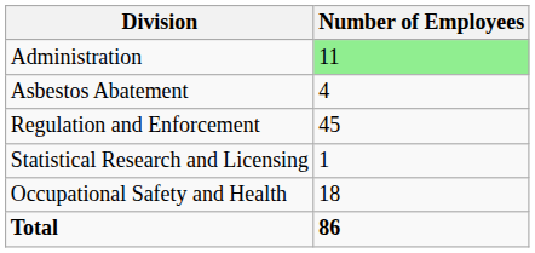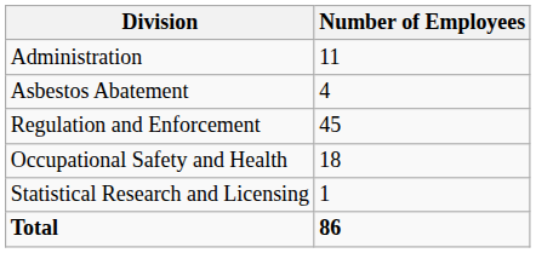Administration | Number of Employees: lightgreen background -> no background
rows swapped: Statistical Research and Licensing <-> Occupational Safety and Health
